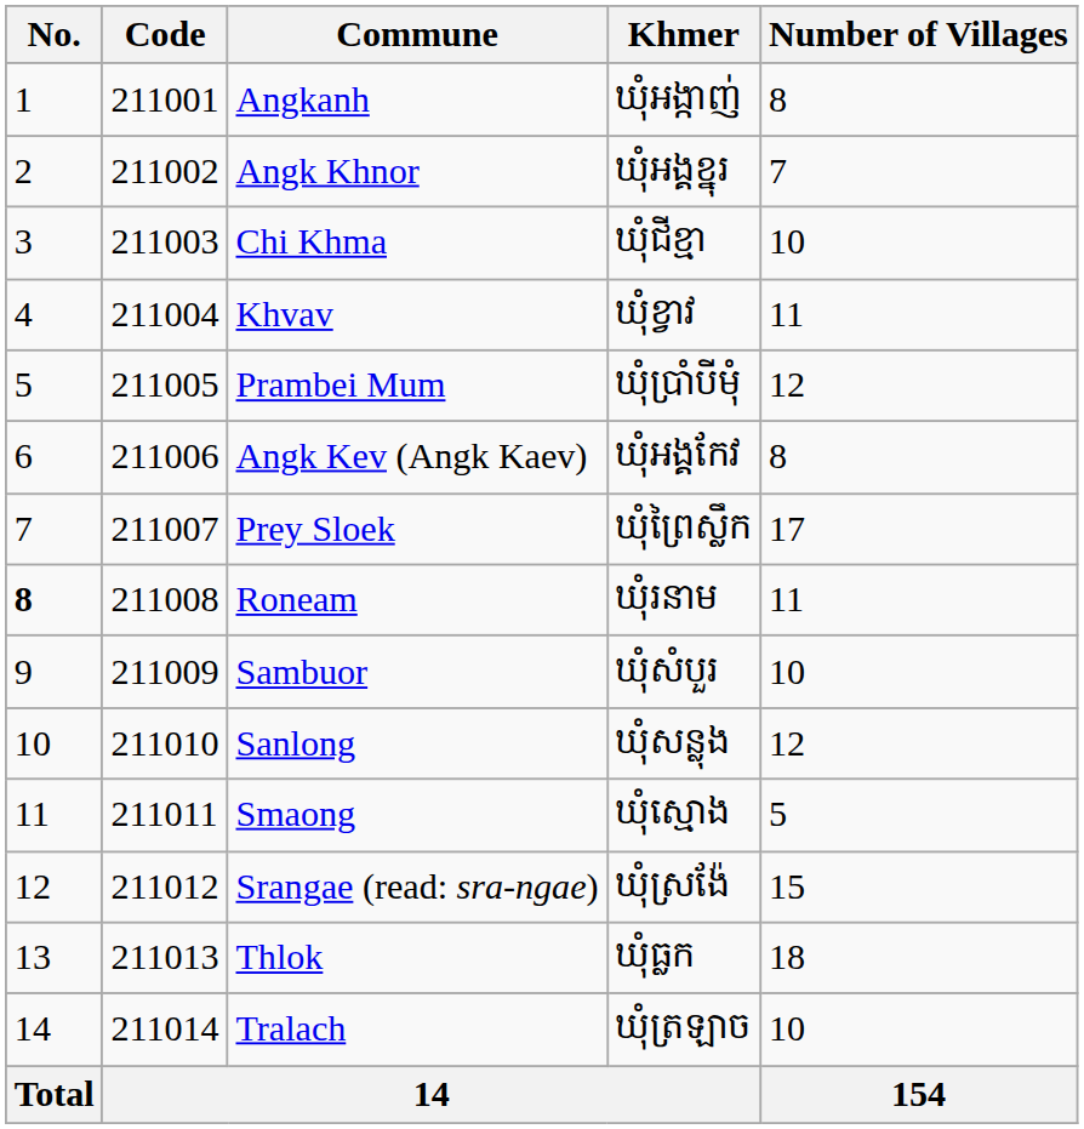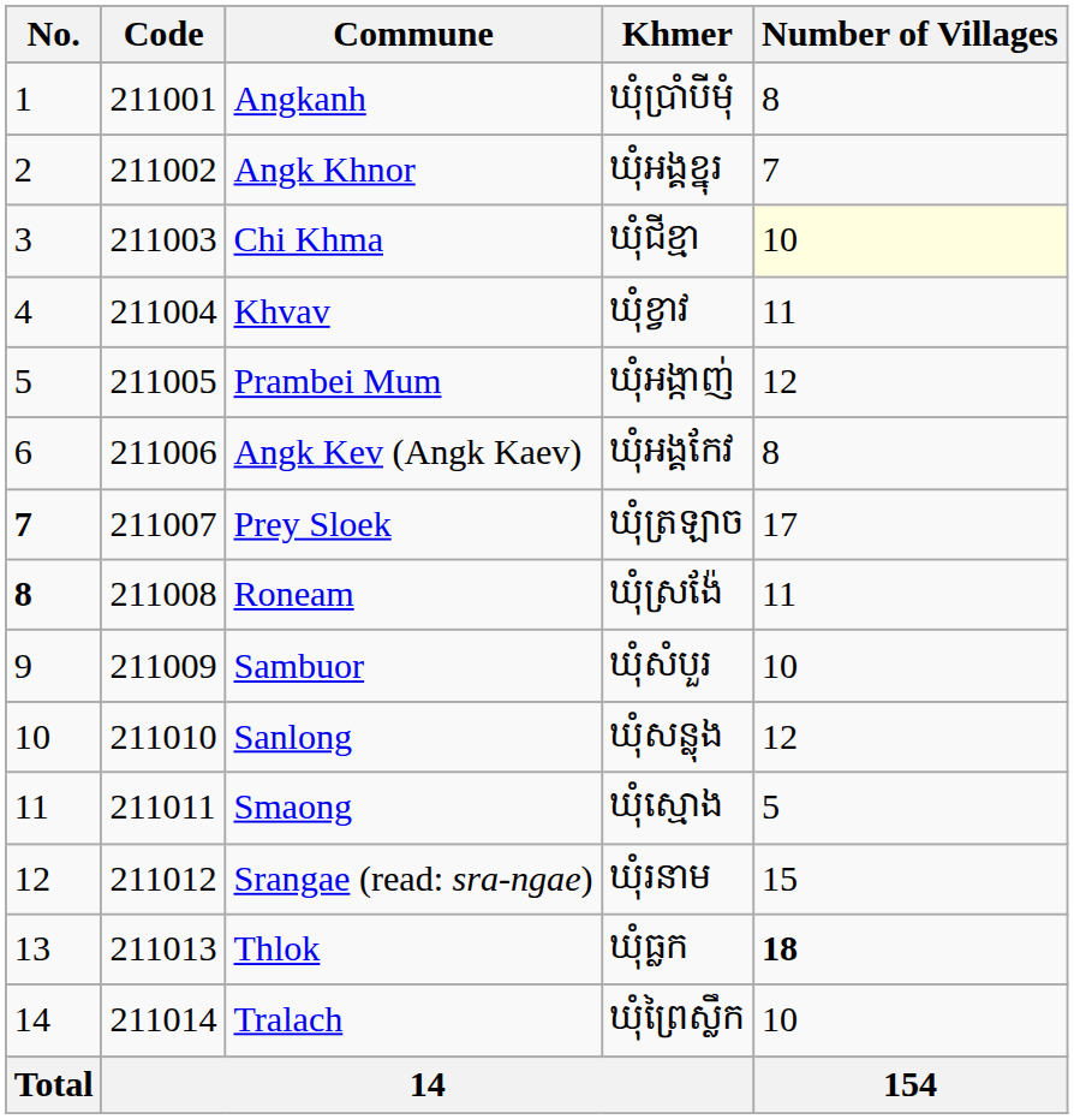Angkanh | Khmer: ឃុំអង្កាញ់ -> ឃុំប្រាំបីមុំ
Chi Khma | Number of Villages: no background -> lightyellow background
Prambei Mum | Khmer: ឃុំប្រាំបីមុំ -> ឃុំអង្កាញ់
Prey Sloek | No.: normal -> bold
Prey Sloek | Khmer: ឃុំព្រៃស្លឹក -> ឃុំត្រឡាច
Roneam | Khmer: ឃុំរនាម -> ឃុំស្រង៉ែ
Srangae (read: sra-ngae) | Khmer: ឃុំស្រង៉ែ -> ឃុំរនាម
Thlok | Number of Villages: normal -> bold
Tralach | Khmer: ឃុំត្រឡាច -> ឃុំព្រៃស្លឹក
